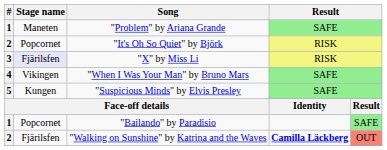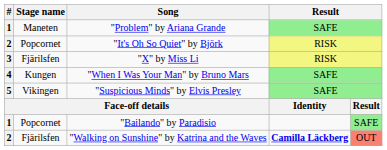"X" by Miss Li | Stage name: lavender background -> no background
"When I Was Your Man" by Bruno Mars | Stage name: Vikingen -> Kungen
"Suspicious Minds" by Elvis Presley | Stage name: Kungen -> Vikingen
